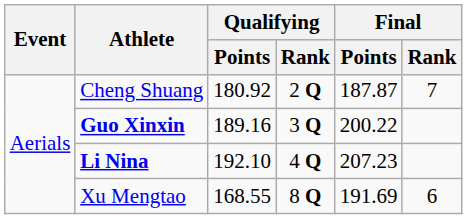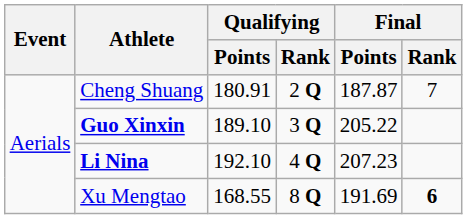Cheng Shuang | Qualifying / Points: 180.92 -> 180.91
Guo Xinxin | Qualifying / Points: 189.16 -> 189.10
Guo Xinxin | Final / Points: 200.22 -> 205.22
Xu Mengtao | Final / Rank: normal -> bold
